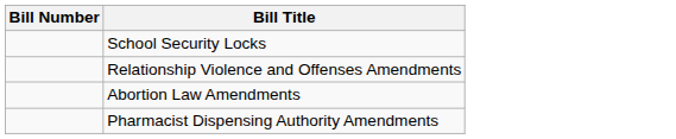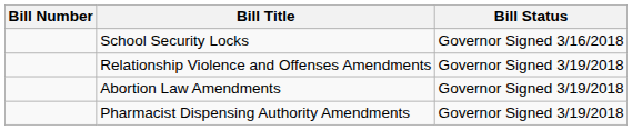+ column: Bill Status | Governor Signed 3/16/2018 | Governor Signed 3/19/2018 | Governor Signed 3/19/2018 | Governor Signed 3/19/2018
